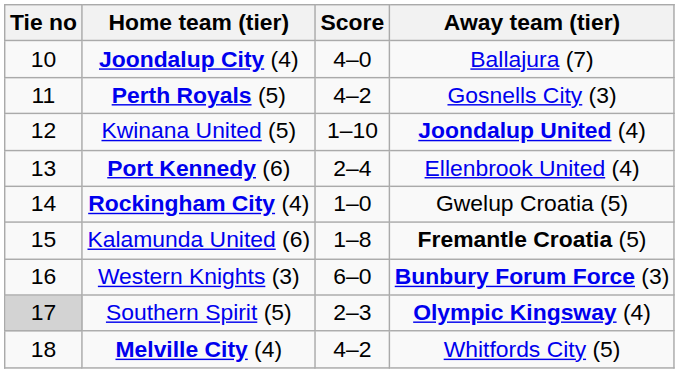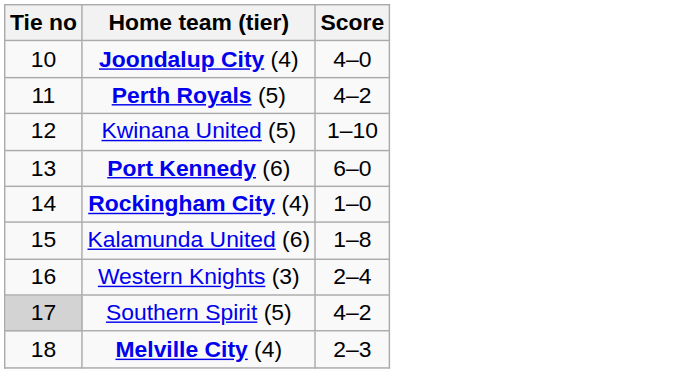- column: Away team (tier) | Ballajura (7) | Gosnells City (3) | Joondalup United (4) | Ellenbrook United (4) | Gwelup Croatia (5) | Fremantle Croatia (5) | Bunbury Forum Force (3) | Olympic Kingsway (4) | Whitfords City (5)
Port Kennedy (6) | Score: 2–4 -> 6–0
Western Knights (3) | Score: 6–0 -> 2–4
Southern Spirit (5) | Score: 2–3 -> 4–2
Melville City (4) | Score: 4–2 -> 2–3
